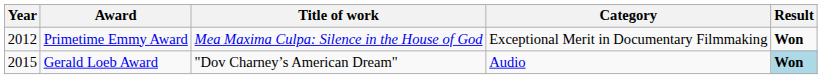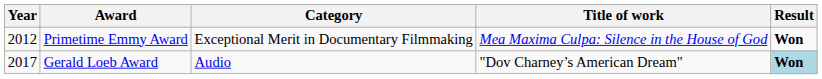columns swapped: Category <-> Title of work
Gerald Loeb Award | Year: 2015 -> 2017
